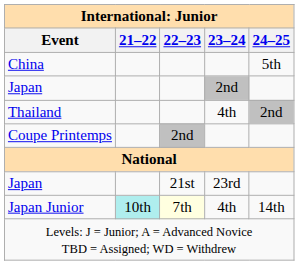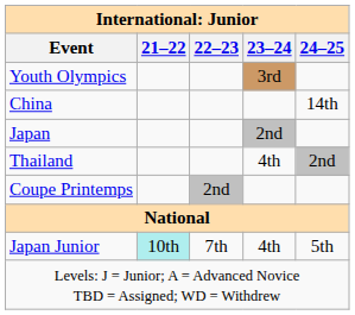+ row: Youth Olympics | 3rd
China | 24–25: 5th -> 14th
- row: Japan | 21st | 23rd
Japan Junior | 22–23: lightyellow background -> no background
Japan Junior | 24–25: 14th -> 5th
